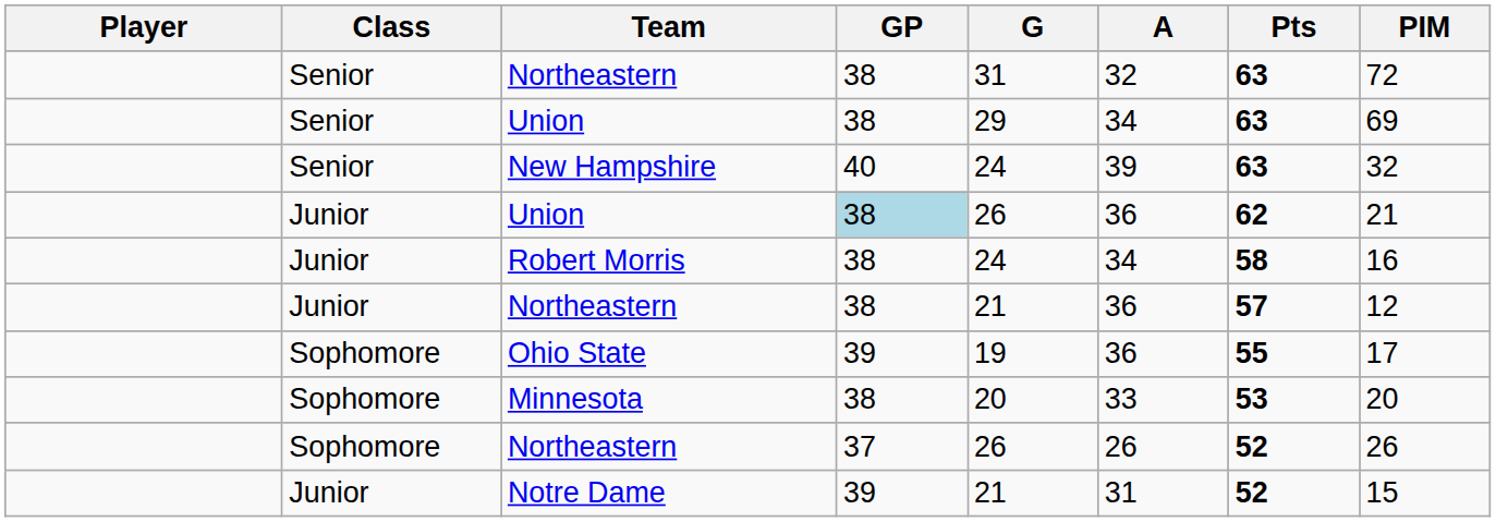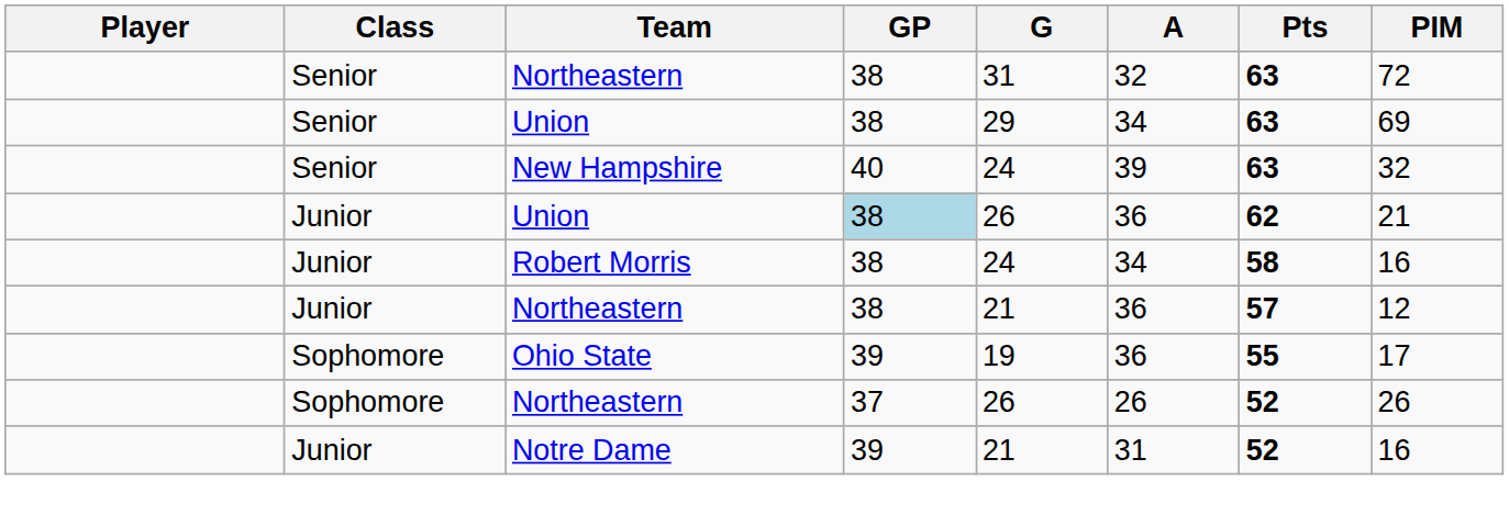- row: Sophomore | Minnesota | 38 | 20 | 33 | 53 | 20
Notre Dame | PIM: 15 -> 16
